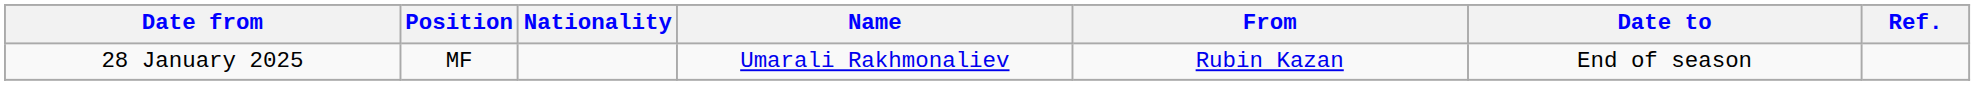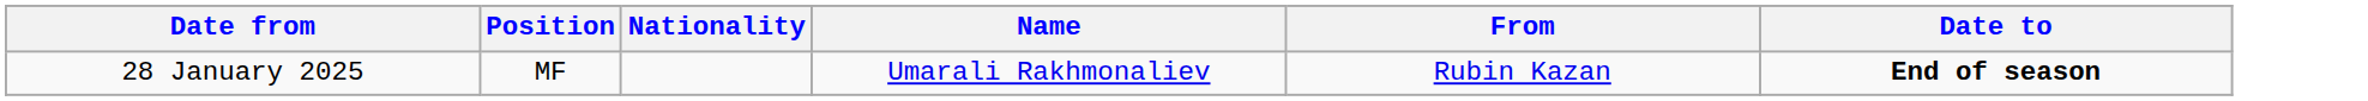- column: Ref.
28 January 2025 | Date to: normal -> bold
